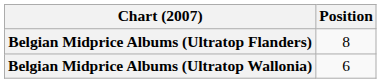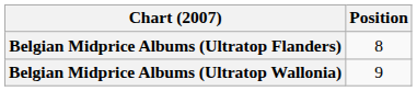Belgian Midprice Albums (Ultratop Wallonia) | Position: 6 -> 9
